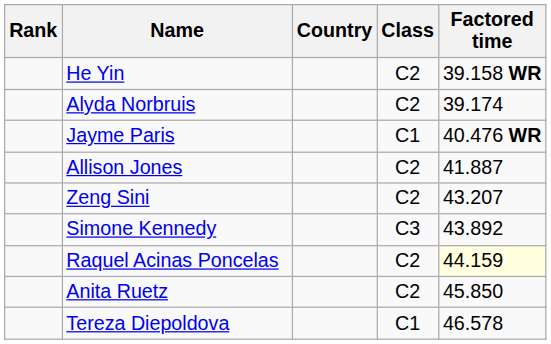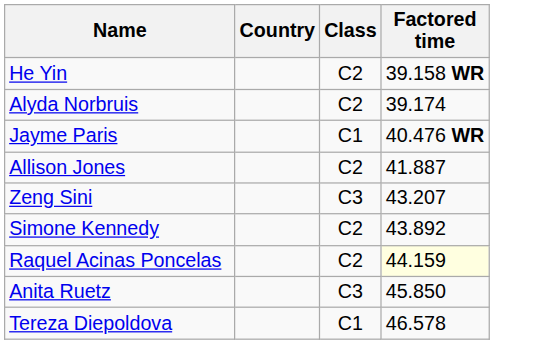- column: Rank
Zeng Sini | Class: C2 -> C3
Simone Kennedy | Class: C3 -> C2
Anita Ruetz | Class: C2 -> C3
